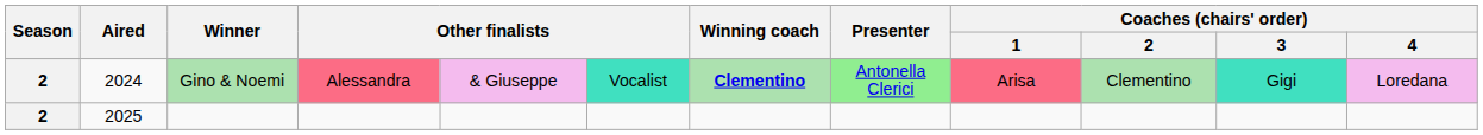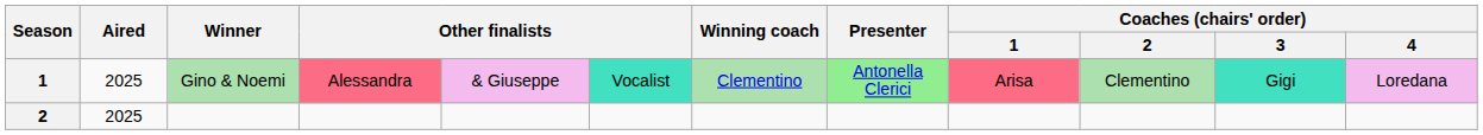Gino & Noemi | Season: 2 -> 1
Gino & Noemi | Aired: 2024 -> 2025
Gino & Noemi | Winning coach: bold -> normal
